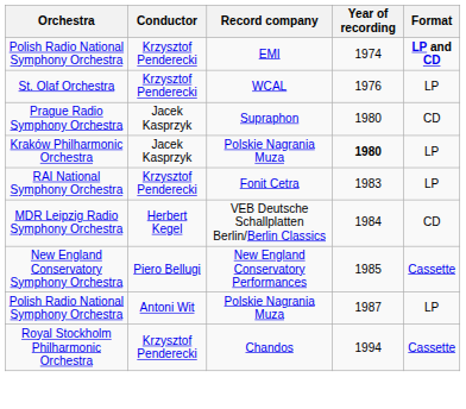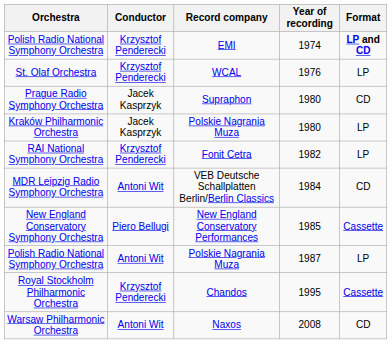Kraków Philharmonic Orchestra | Year of recording: bold -> normal
RAI National Symphony Orchestra | Year of recording: 1983 -> 1982
MDR Leipzig Radio Symphony Orchestra | Conductor: Herbert Kegel -> Antoni Wit
Royal Stockholm Philharmonic Orchestra | Year of recording: 1994 -> 1995
+ row: Warsaw Philharmonic Orchestra | Antoni Wit | Naxos | 2008 | CD
